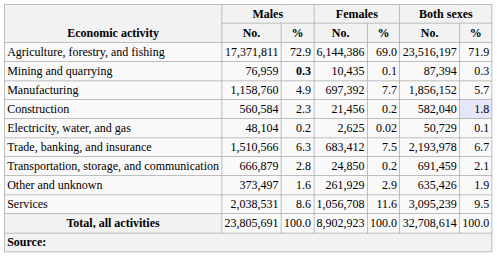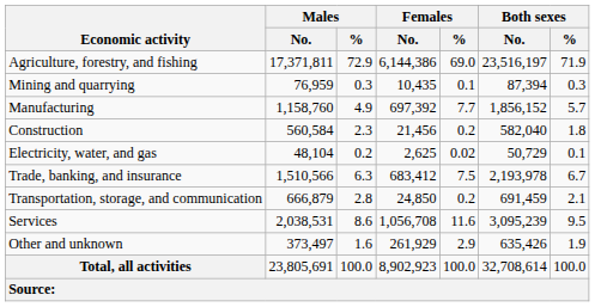Mining and quarrying | Males / %: bold -> normal
Construction | Both sexes / %: lavender background -> no background
rows swapped: Services <-> Other and unknown
